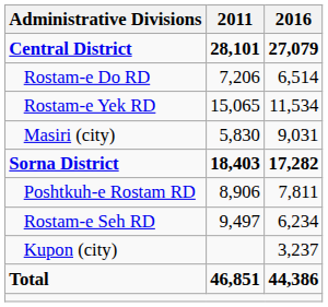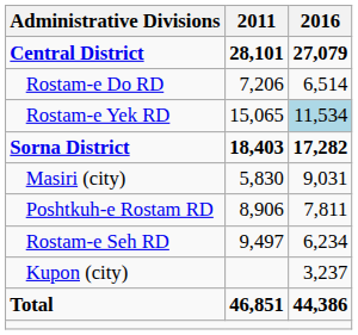Rostam-e Yek RD | 2016: no background -> lightblue background
rows swapped: Masiri (city) <-> Sorna District
